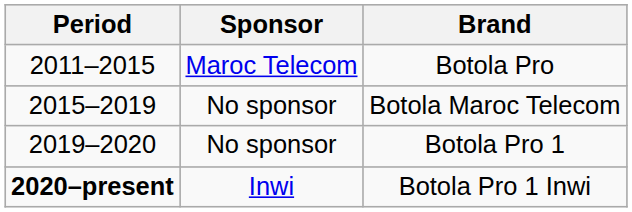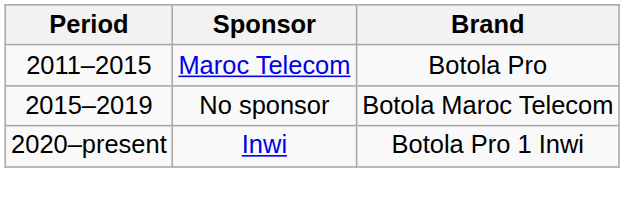- row: 2019–2020 | No sponsor | Botola Pro 1
Botola Pro 1 Inwi | Period: bold -> normal
